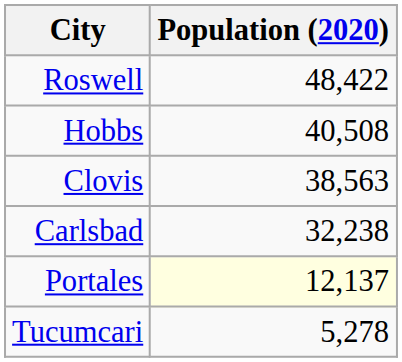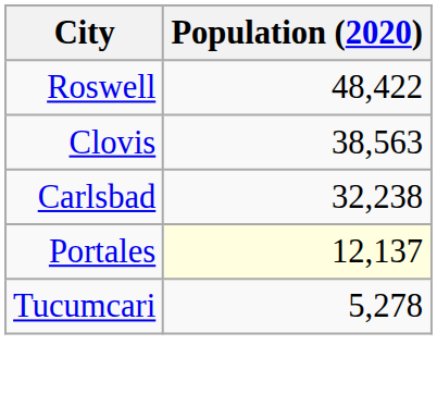- row: Hobbs | 40,508
